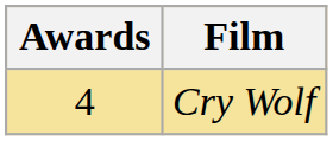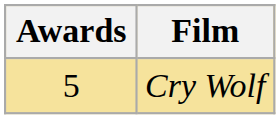Cry Wolf | Awards: 4 -> 5
